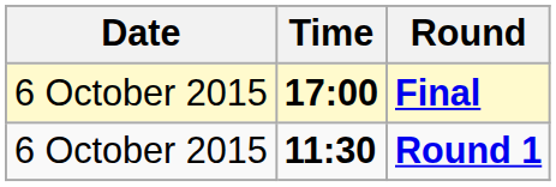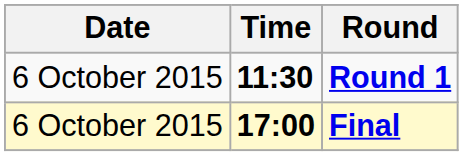rows swapped: Round 1 <-> Final
